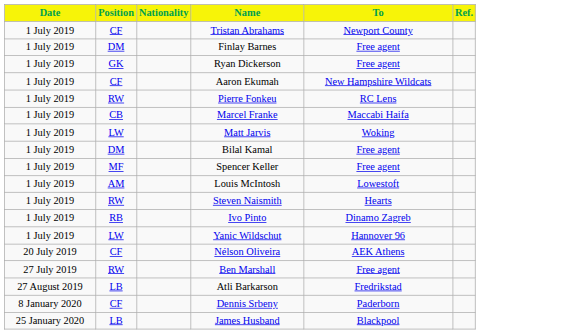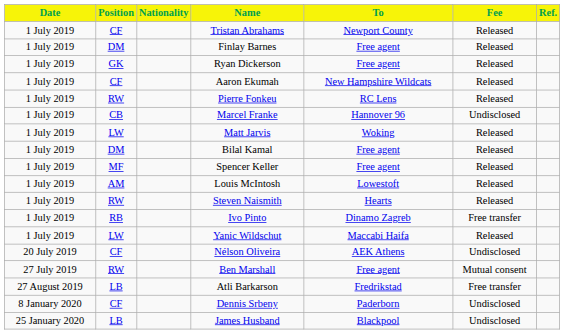+ column: Fee | Released | Released | Released | Released | Released | Undisclosed | Released | Released | Released | Released | Released | Free transfer | Released | Undisclosed | Mutual consent | Free transfer | Undisclosed | Undisclosed
Marcel Franke | To: Maccabi Haifa -> Hannover 96
Yanic Wildschut | To: Hannover 96 -> Maccabi Haifa
